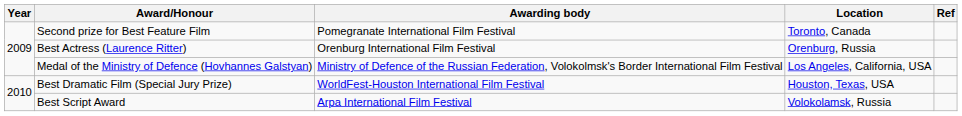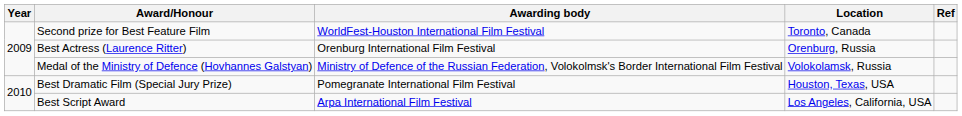Second prize for Best Feature Film | Awarding body: Pomegranate International Film Festival -> WorldFest-Houston International Film Festival
Medal of the Ministry of Defence (Hovhannes Galstyan) | Location: Los Angeles, California, USA -> Volokolamsk, Russia
Best Dramatic Film (Special Jury Prize) | Awarding body: WorldFest-Houston International Film Festival -> Pomegranate International Film Festival
Best Script Award | Location: Volokolamsk, Russia -> Los Angeles, California, USA
